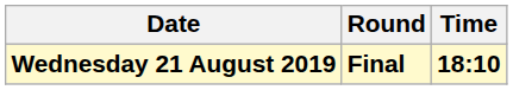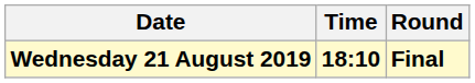columns swapped: Time <-> Round
